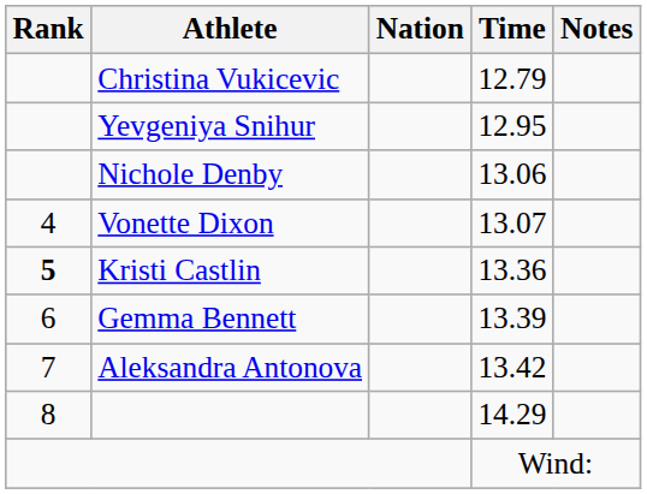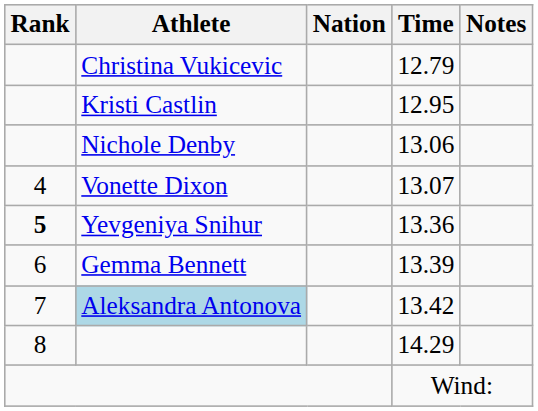12.95 | Athlete: Yevgeniya Snihur -> Kristi Castlin
13.36 | Athlete: Kristi Castlin -> Yevgeniya Snihur
13.42 | Athlete: no background -> lightblue background
